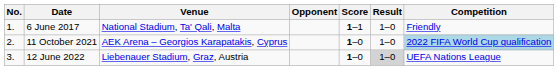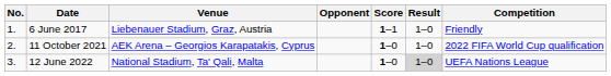6 June 2017 | Venue: National Stadium, Ta' Qali, Malta -> Liebenauer Stadium, Graz, Austria
11 October 2021 | Competition: lightblue background -> no background
12 June 2022 | Venue: Liebenauer Stadium, Graz, Austria -> National Stadium, Ta' Qali, Malta
